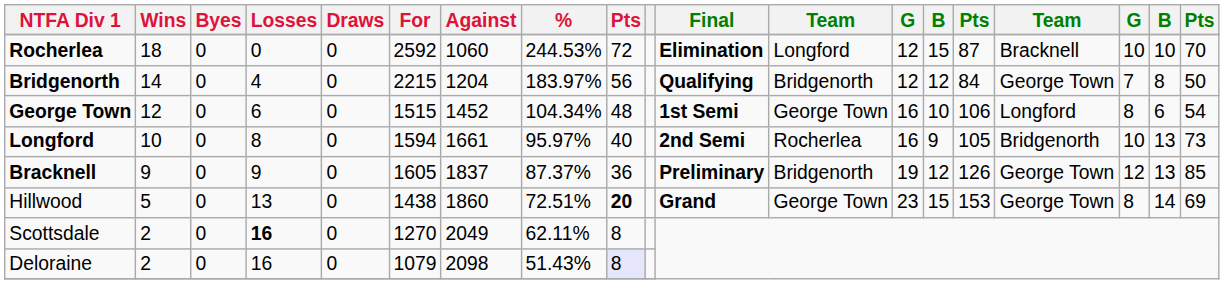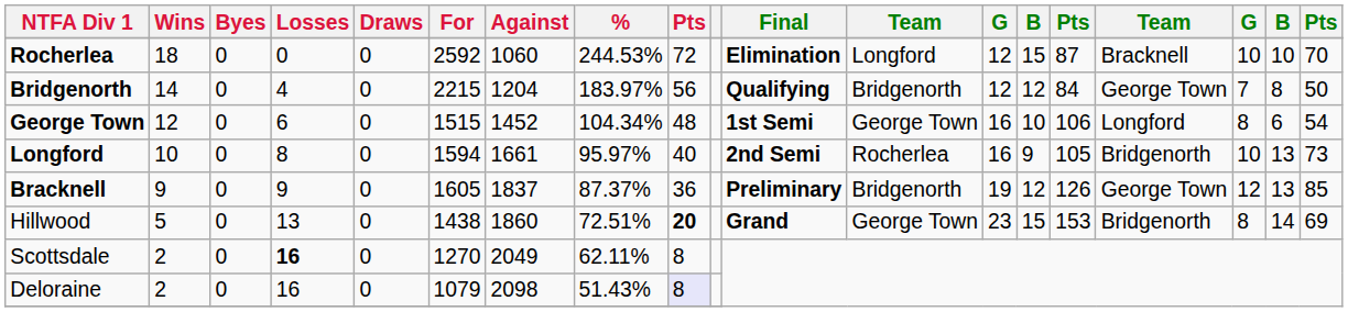Hillwood | column 16: George Town -> Bridgenorth
